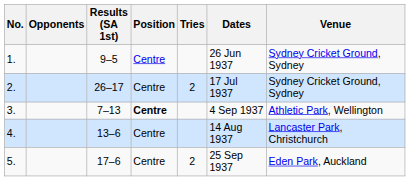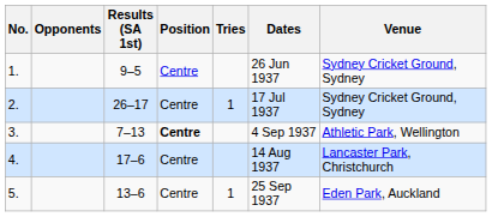2. | Tries: 2 -> 1
4. | Results (SA 1st): 13–6 -> 17–6
5. | Results (SA 1st): 17–6 -> 13–6
5. | Tries: 2 -> 1
